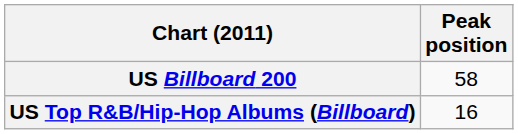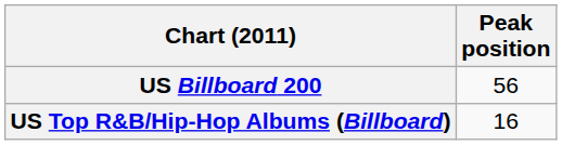US Billboard 200 | Peak position: 58 -> 56
